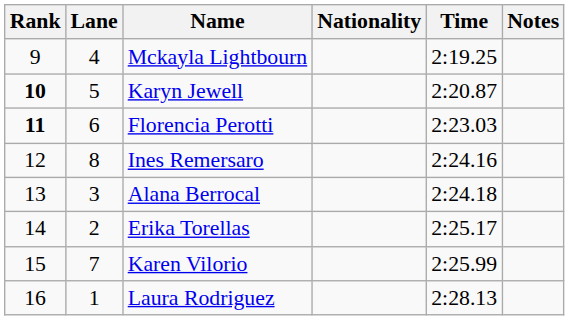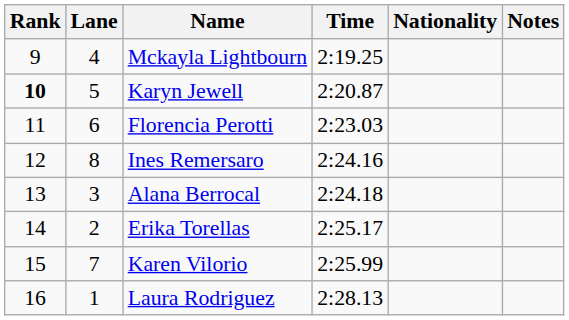columns swapped: Nationality <-> Time
Florencia Perotti | Rank: bold -> normal
